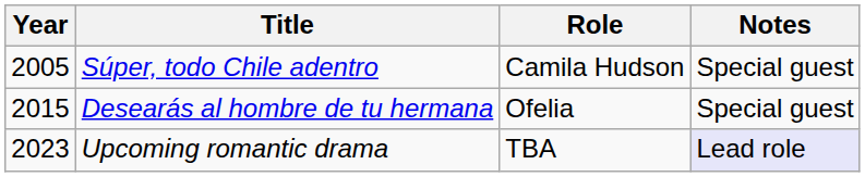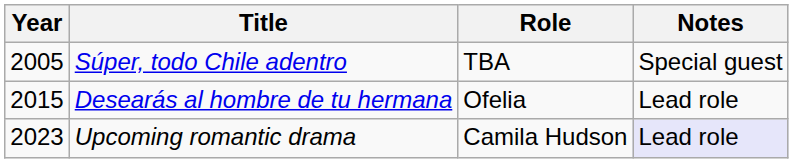Súper, todo Chile adentro | Role: Camila Hudson -> TBA
Desearás al hombre de tu hermana | Notes: Special guest -> Lead role
Upcoming romantic drama | Role: TBA -> Camila Hudson
